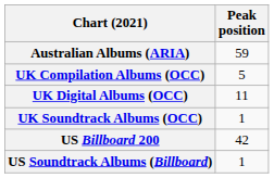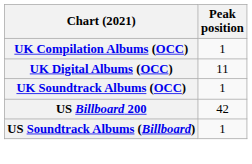- row: Australian Albums (ARIA) | 59
UK Compilation Albums (OCC) | Peak position: 5 -> 1
